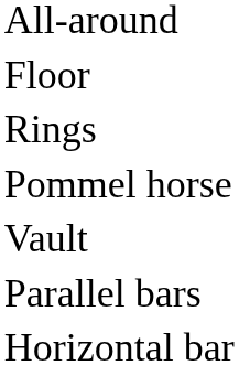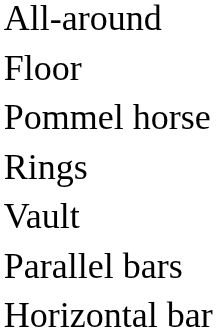rows swapped: Pommel horse <-> Rings
